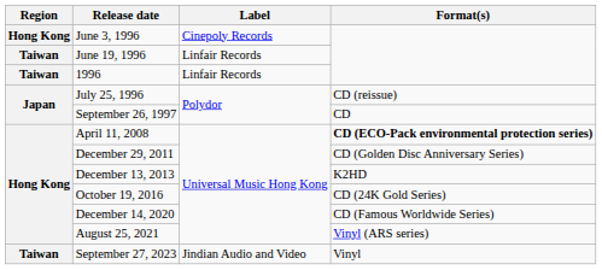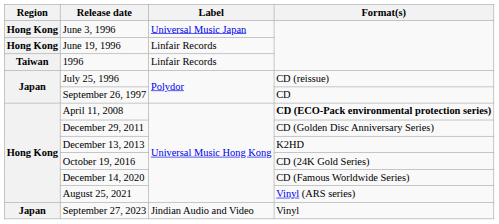June 3, 1996 | Label: Cinepoly Records -> Universal Music Japan
June 19, 1996 | Region: Taiwan -> Hong Kong
September 27, 2023 | Region: Taiwan -> Japan
